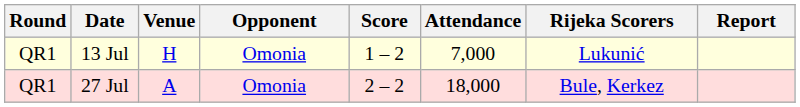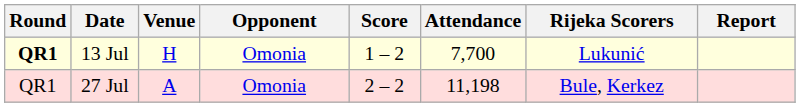13 Jul | Round: normal -> bold
13 Jul | Attendance: 7,000 -> 7,700
27 Jul | Attendance: 18,000 -> 11,198
